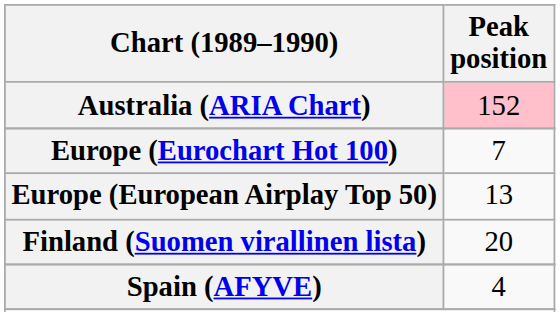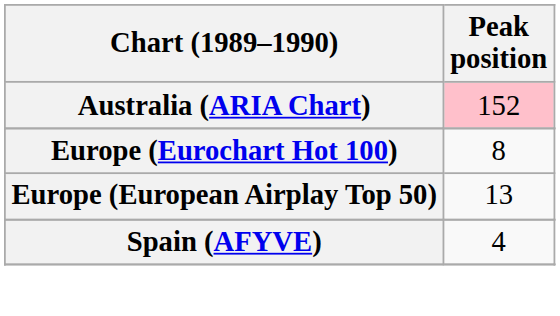Europe (Eurochart Hot 100) | Peak position: 7 -> 8
- row: Finland (Suomen virallinen lista) | 20
